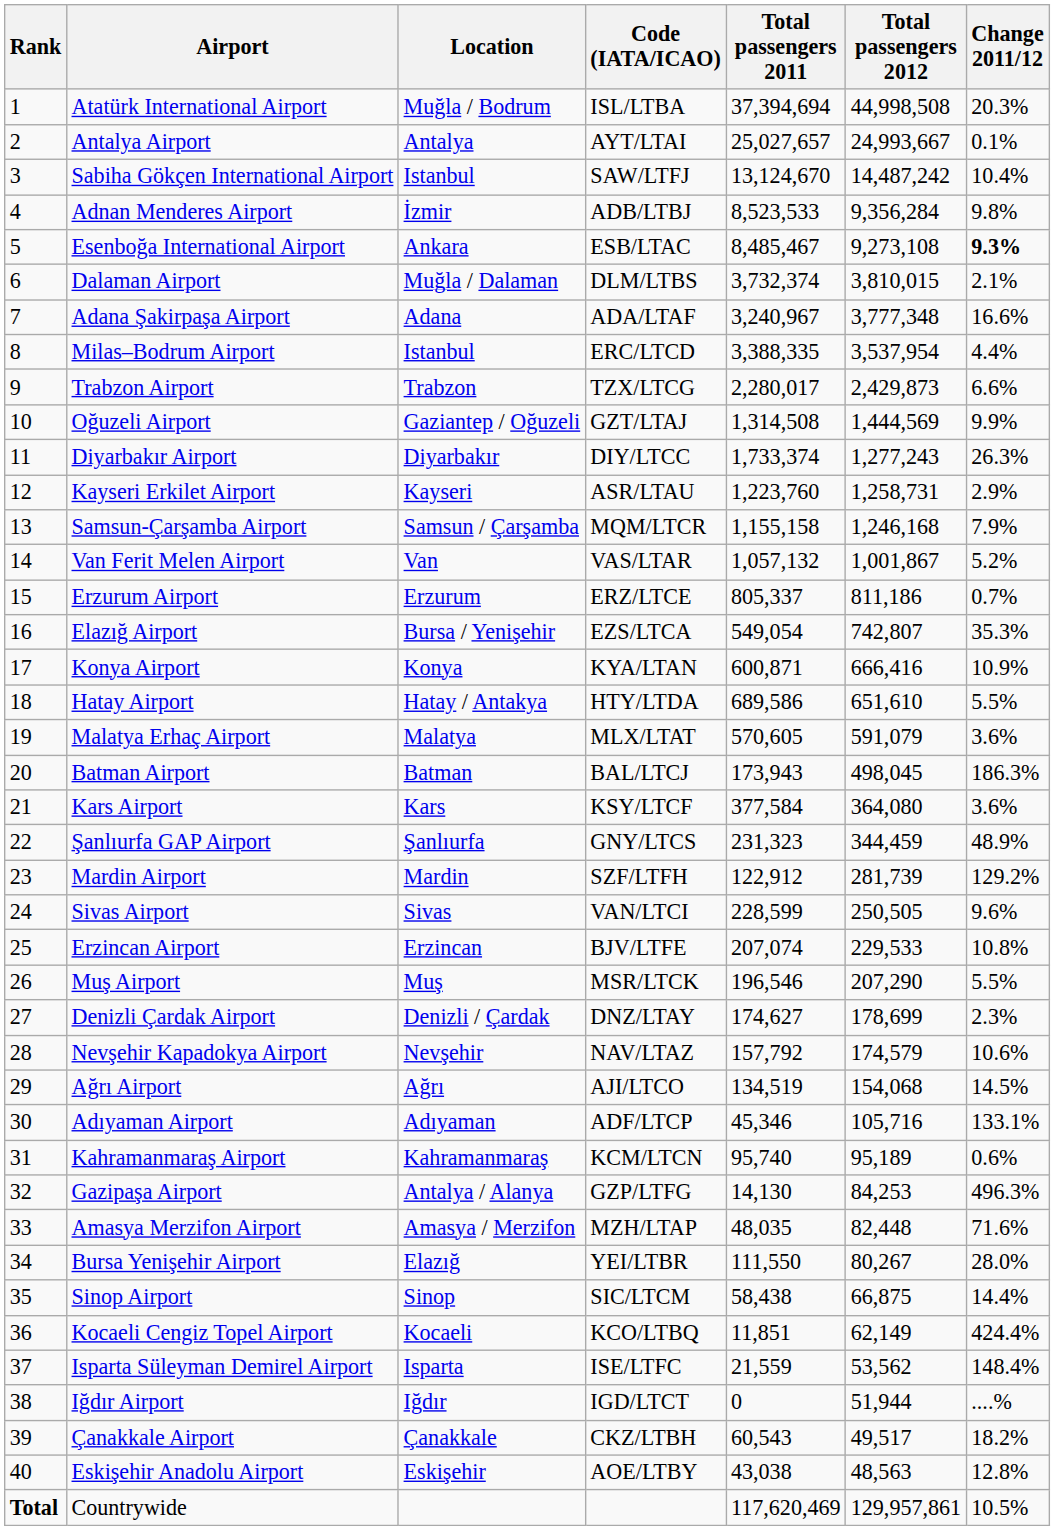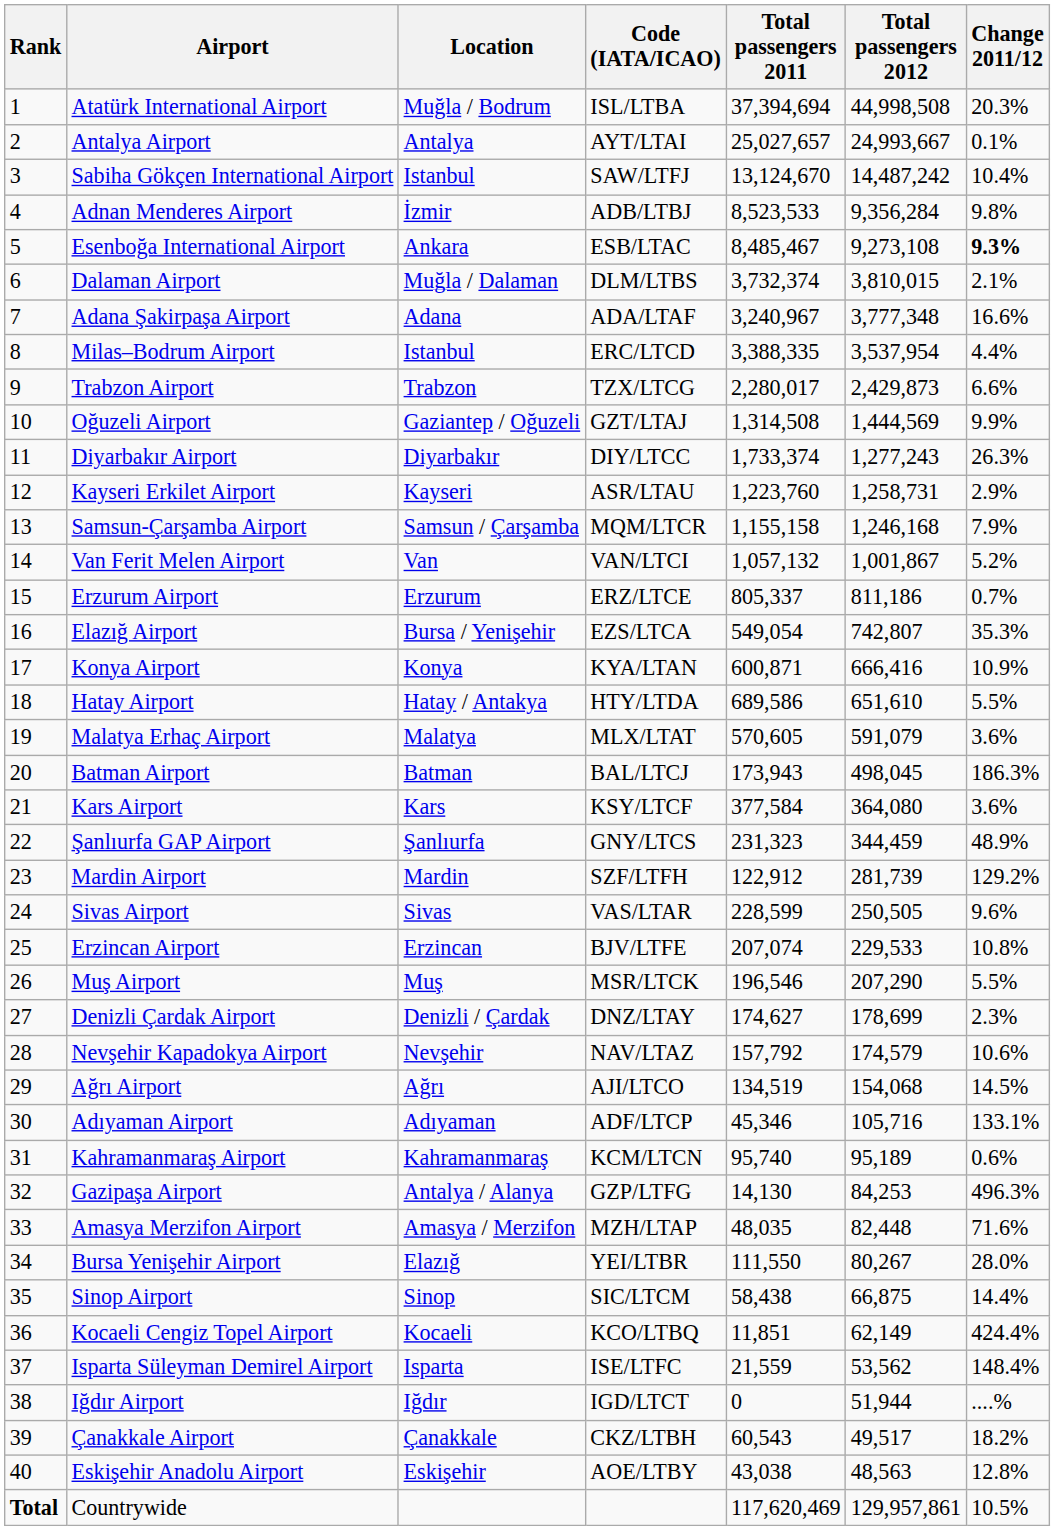Van Ferit Melen Airport | Code (IATA/ICAO): VAS/LTAR -> VAN/LTCI
Sivas Airport | Code (IATA/ICAO): VAN/LTCI -> VAS/LTAR
